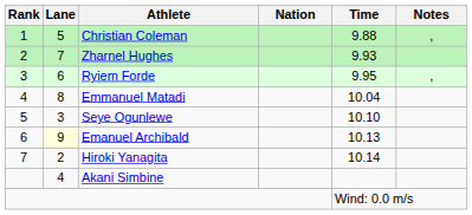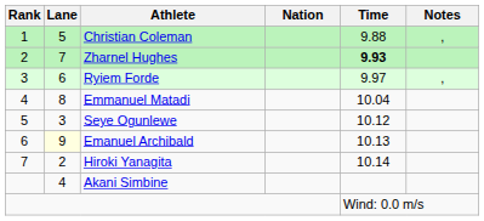Zharnel Hughes | Time: normal -> bold
Ryiem Forde | Time: 9.95 -> 9.97
Seye Ogunlewe | Time: 10.10 -> 10.12
